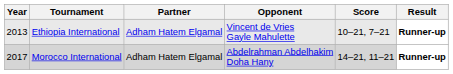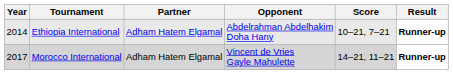Ethiopia International | Year: 2013 -> 2014
Ethiopia International | Opponent: Vincent de Vries Gayle Mahulette -> Abdelrahman Abdelhakim Doha Hany
Morocco International | Opponent: Abdelrahman Abdelhakim Doha Hany -> Vincent de Vries Gayle Mahulette
